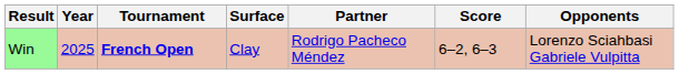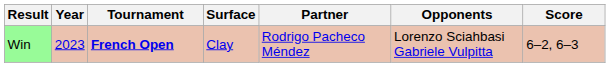columns swapped: Opponents <-> Score
Win | Year: 2025 -> 2023
